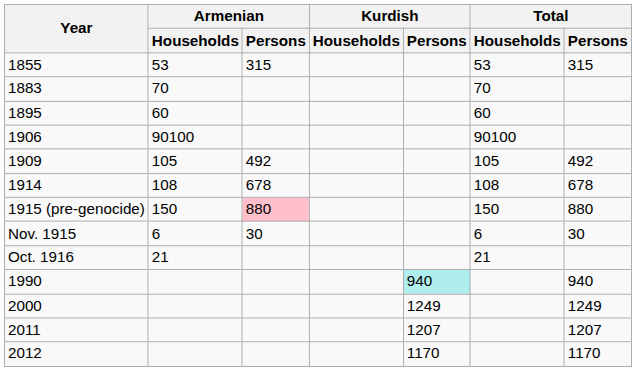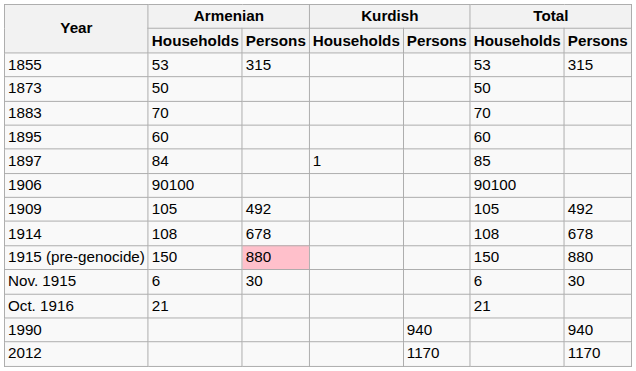+ row: 1873 | 50 | 50
+ row: 1897 | 84 | 1 | 85
1990 | Kurdish / Persons: paleturquoise background -> no background
- row: 2000 | 1249 | 1249
- row: 2011 | 1207 | 1207
